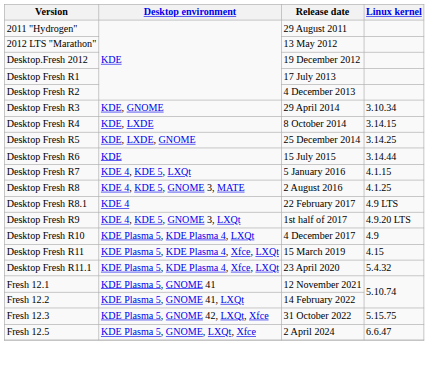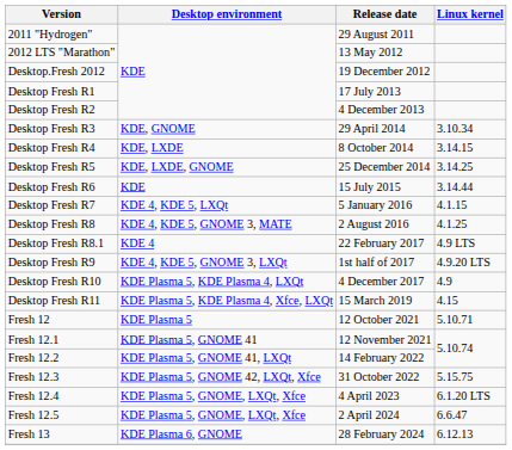- row: Desktop Fresh R11.1 | KDE Plasma 5, KDE Plasma 4, Xfce, LXQt | 23 April 2020 | 5.4.32
+ row: Fresh 12 | KDE Plasma 5 | 12 October 2021 | 5.10.71
+ row: Fresh 12.4 | KDE Plasma 5, GNOME, LXQt, Xfce | 4 April 2023 | 6.1.20 LTS
+ row: Fresh 13 | KDE Plasma 6, GNOME | 28 February 2024 | 6.12.13
